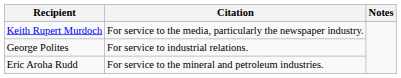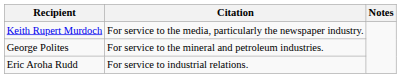George Polites | Citation: For service to industrial relations. -> For service to the mineral and petroleum industries.
Eric Aroha Rudd | Citation: For service to the mineral and petroleum industries. -> For service to industrial relations.
